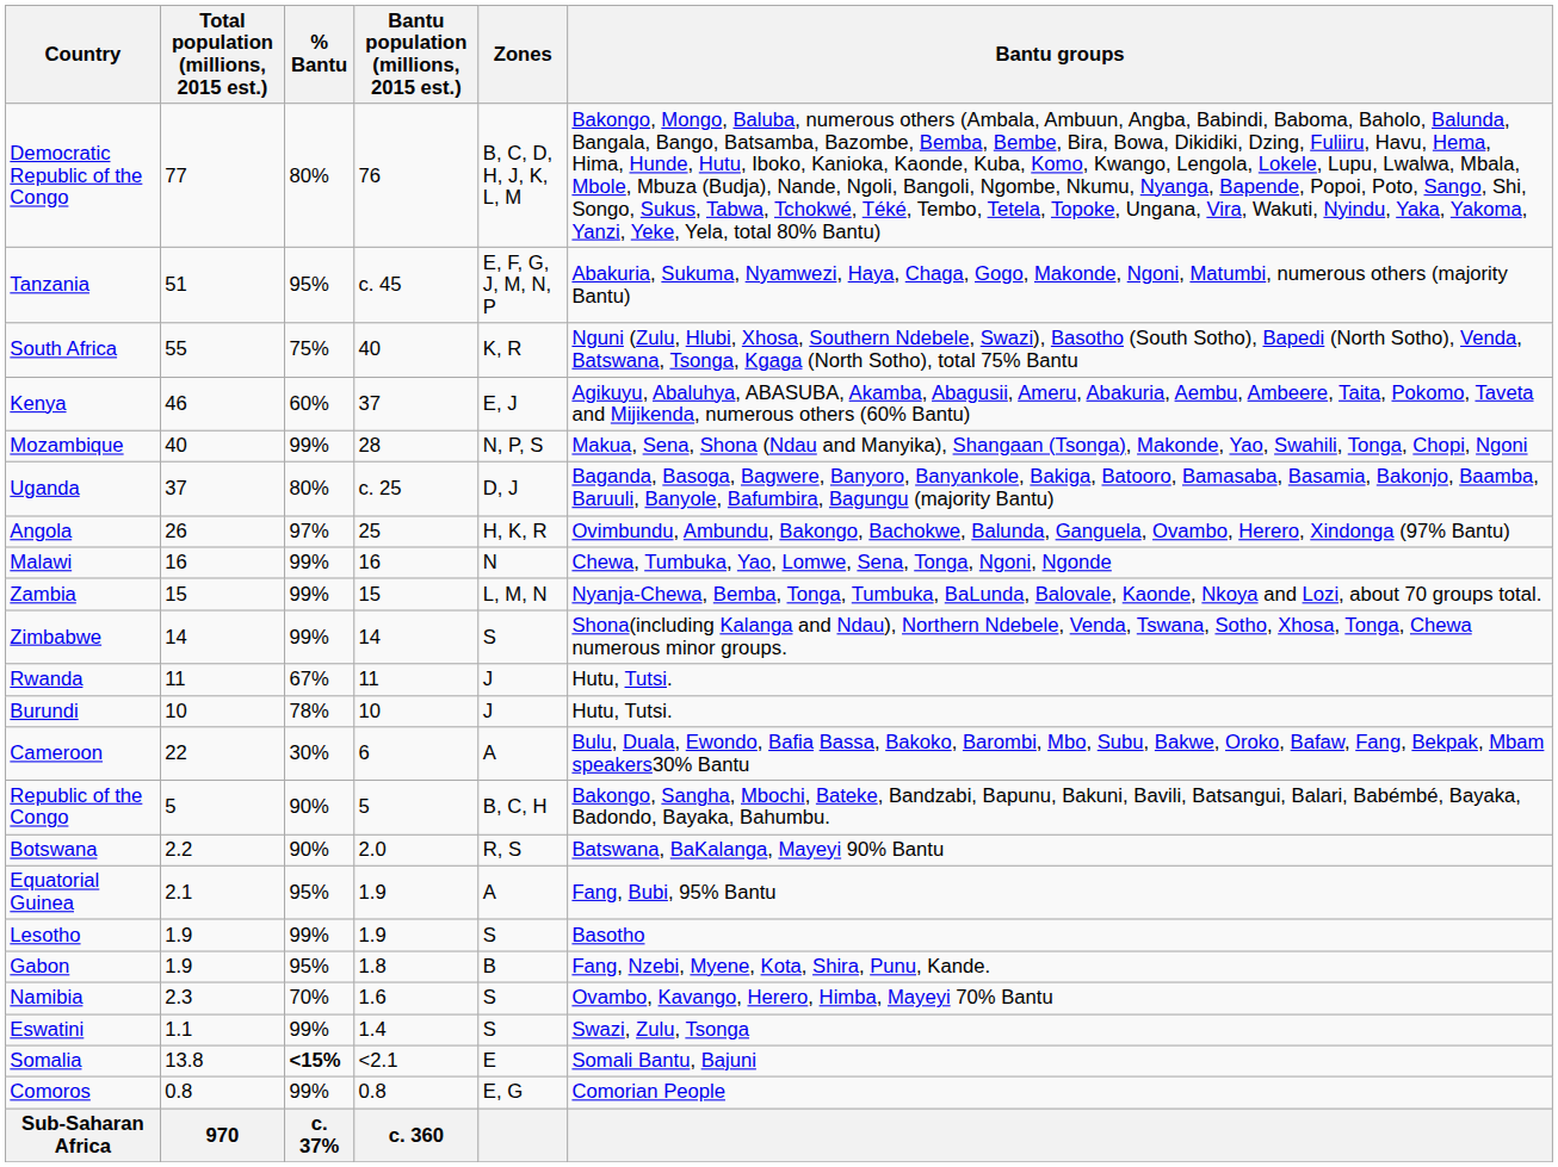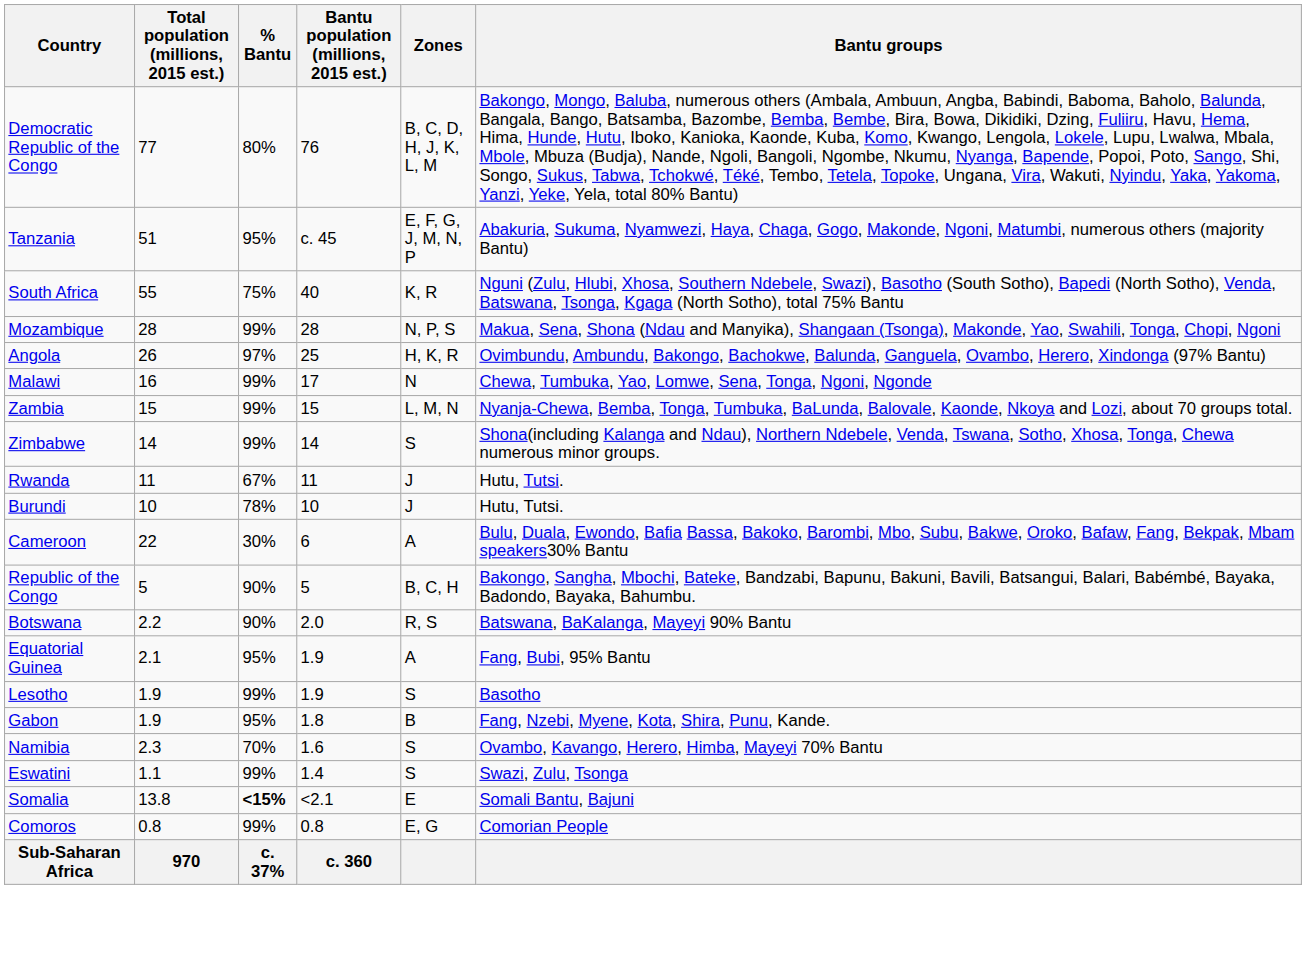- row: Kenya | 46 | 60% | 37 | E, J | Agikuyu, Abaluhya, ABASUBA, Akamba, Abagusii, Ameru, Abakuria, Aembu, Ambeere, Taita, Pokomo, Taveta and Mijikenda, numerous others (60% Bantu)
Mozambique | Total population (millions, 2015 est.): 40 -> 28
- row: Uganda | 37 | 80% | c. 25 | D, J | Baganda, Basoga, Bagwere, Banyoro, Banyankole, Bakiga, Batooro, Bamasaba, Basamia, Bakonjo, Baamba, Baruuli, Banyole, Bafumbira, Bagungu (majority Bantu)
Malawi | Bantu population (millions, 2015 est.): 16 -> 17
